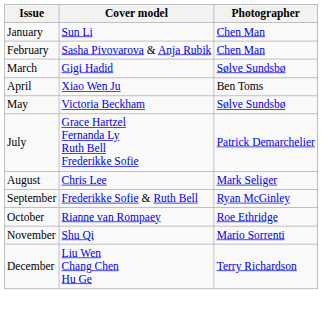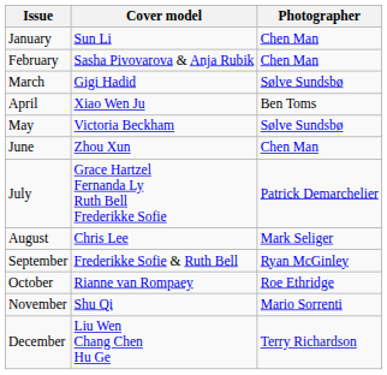+ row: June | Zhou Xun | Chen Man
